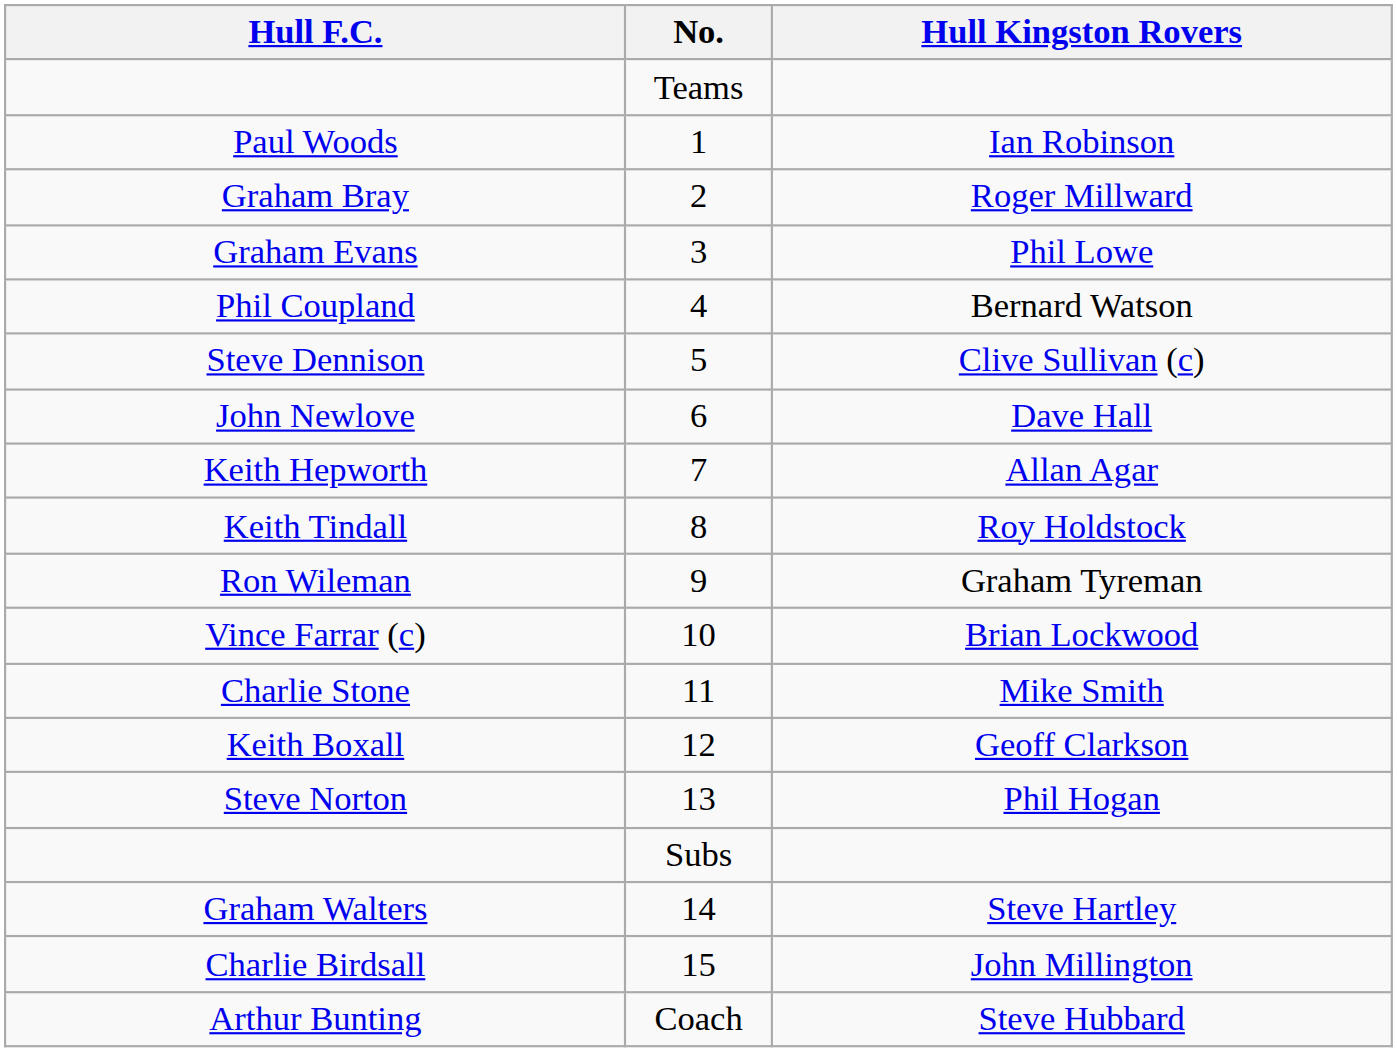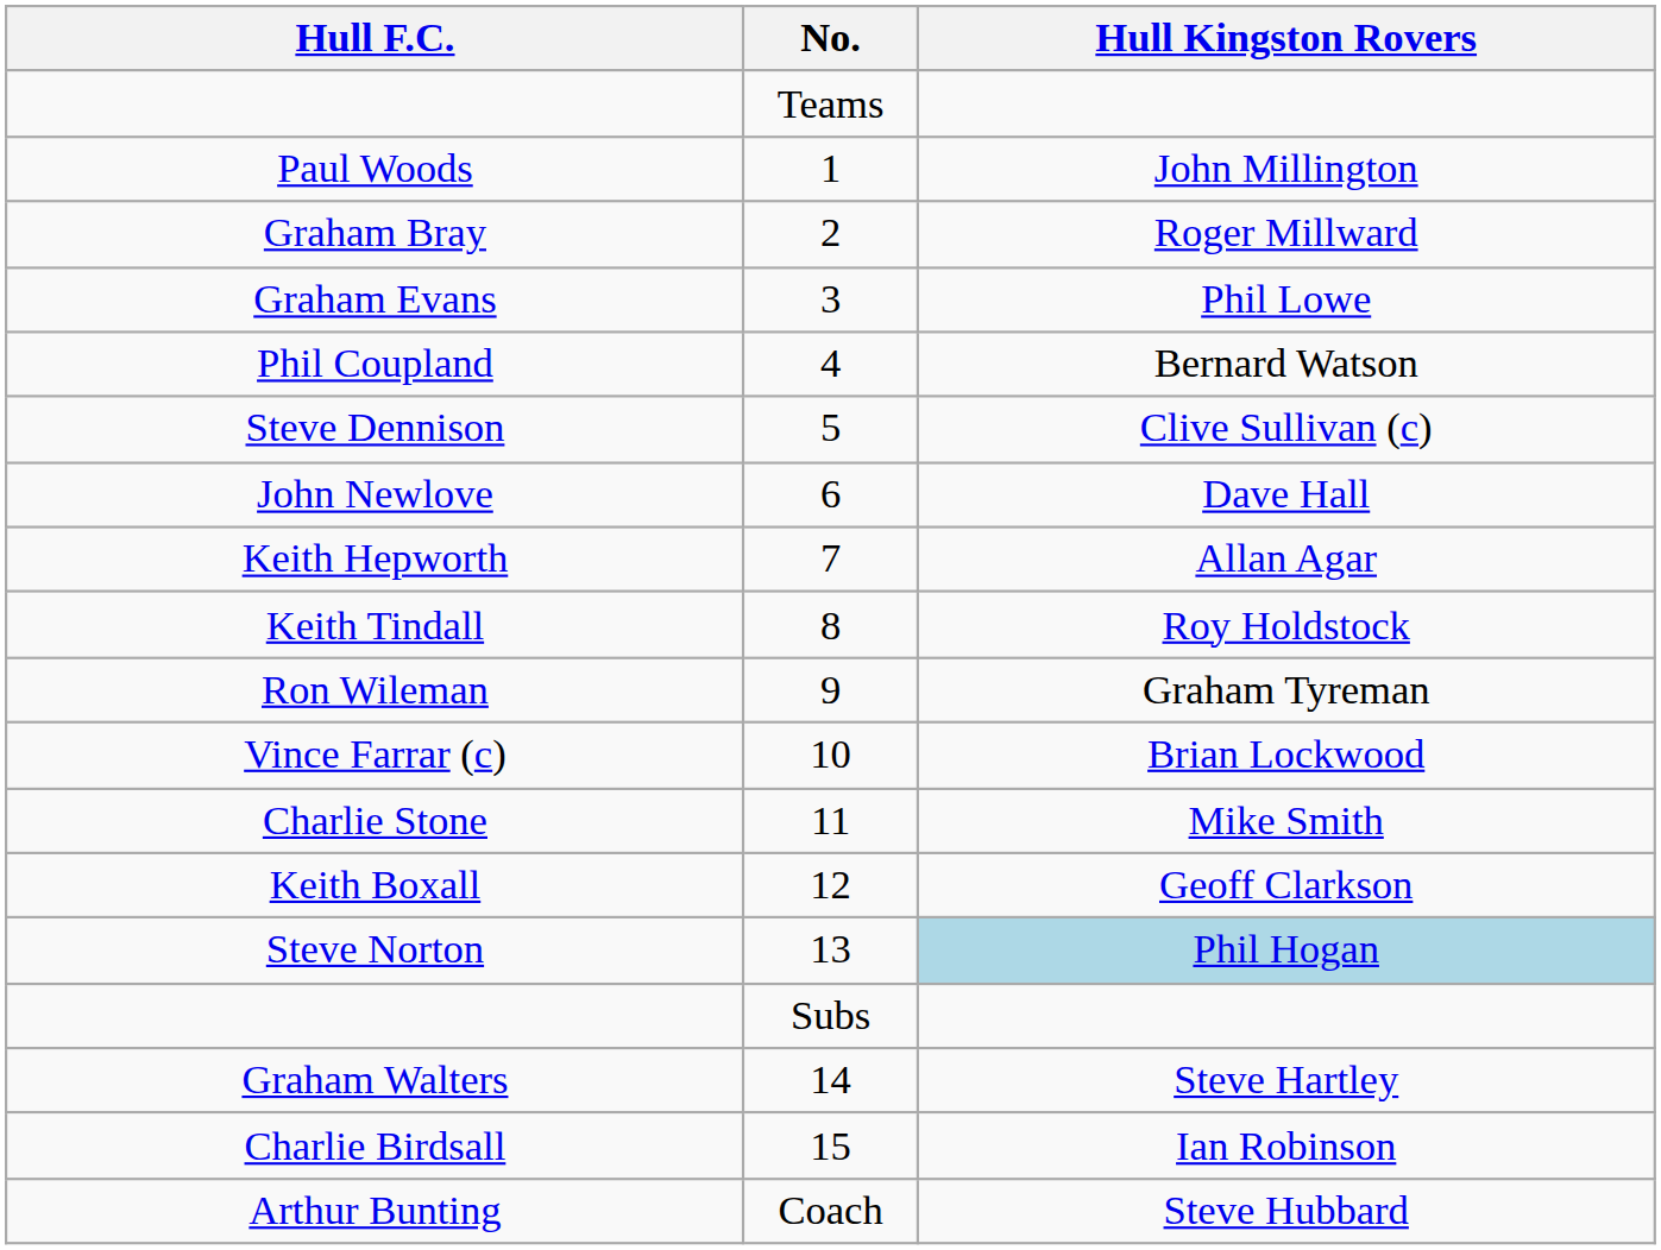Paul Woods | Hull Kingston Rovers: Ian Robinson -> John Millington
Steve Norton | Hull Kingston Rovers: no background -> lightblue background
Charlie Birdsall | Hull Kingston Rovers: John Millington -> Ian Robinson
